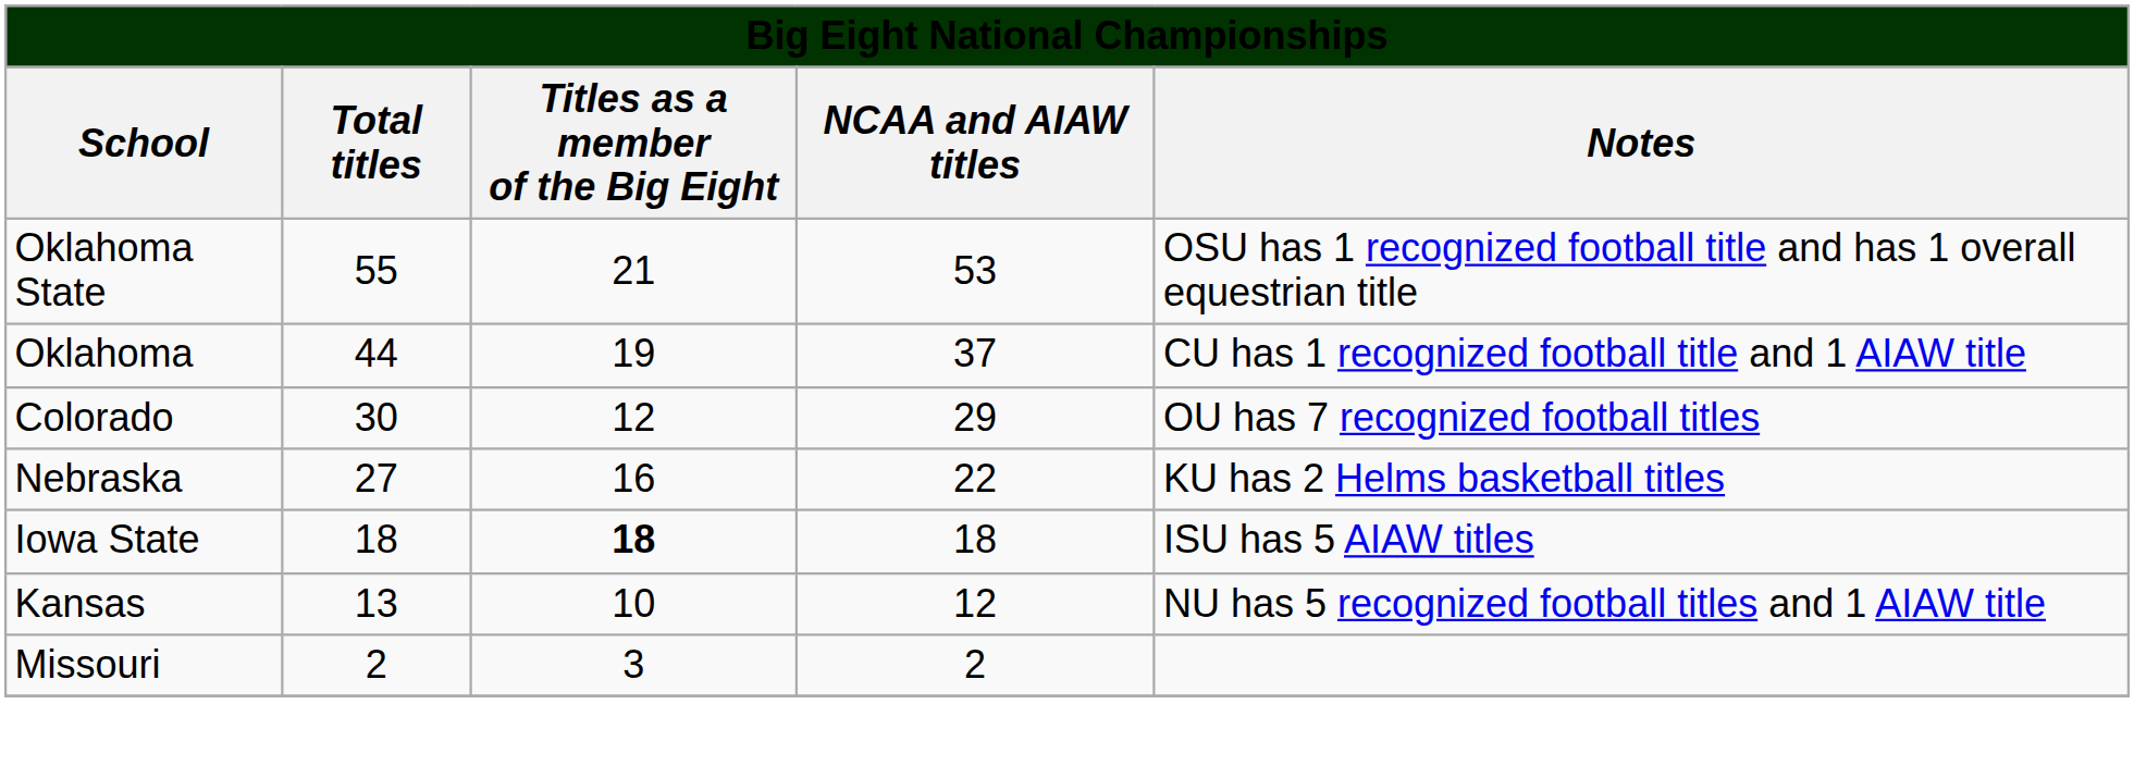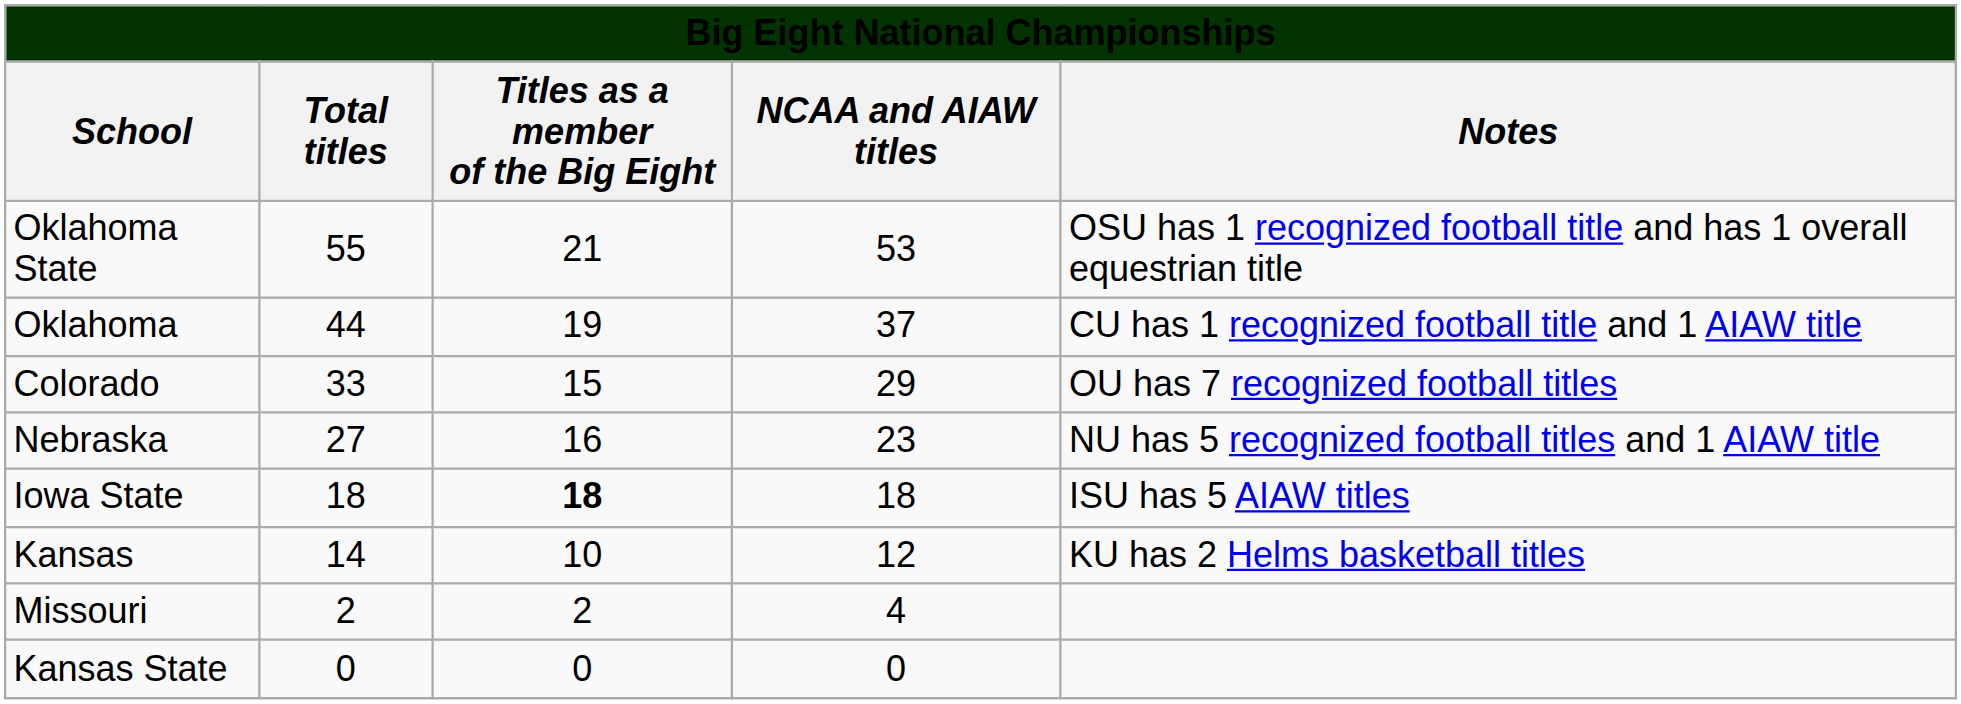Colorado | Total titles: 30 -> 33
Colorado | Titles as a member of the Big Eight: 12 -> 15
Nebraska | NCAA and AIAW titles: 22 -> 23
Nebraska | Notes: KU has 2 Helms basketball titles -> NU has 5 recognized football titles and 1 AIAW title
Kansas | Total titles: 13 -> 14
Kansas | Notes: NU has 5 recognized football titles and 1 AIAW title -> KU has 2 Helms basketball titles
Missouri | Titles as a member of the Big Eight: 3 -> 2
Missouri | NCAA and AIAW titles: 2 -> 4
+ row: Kansas State | 0 | 0 | 0
